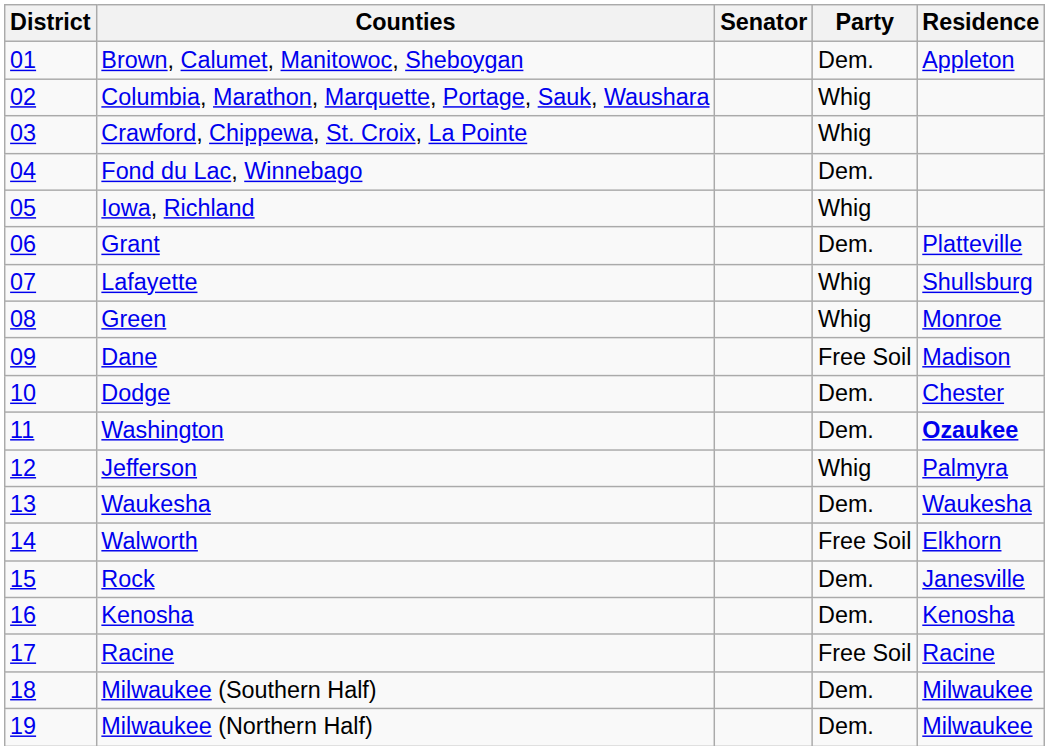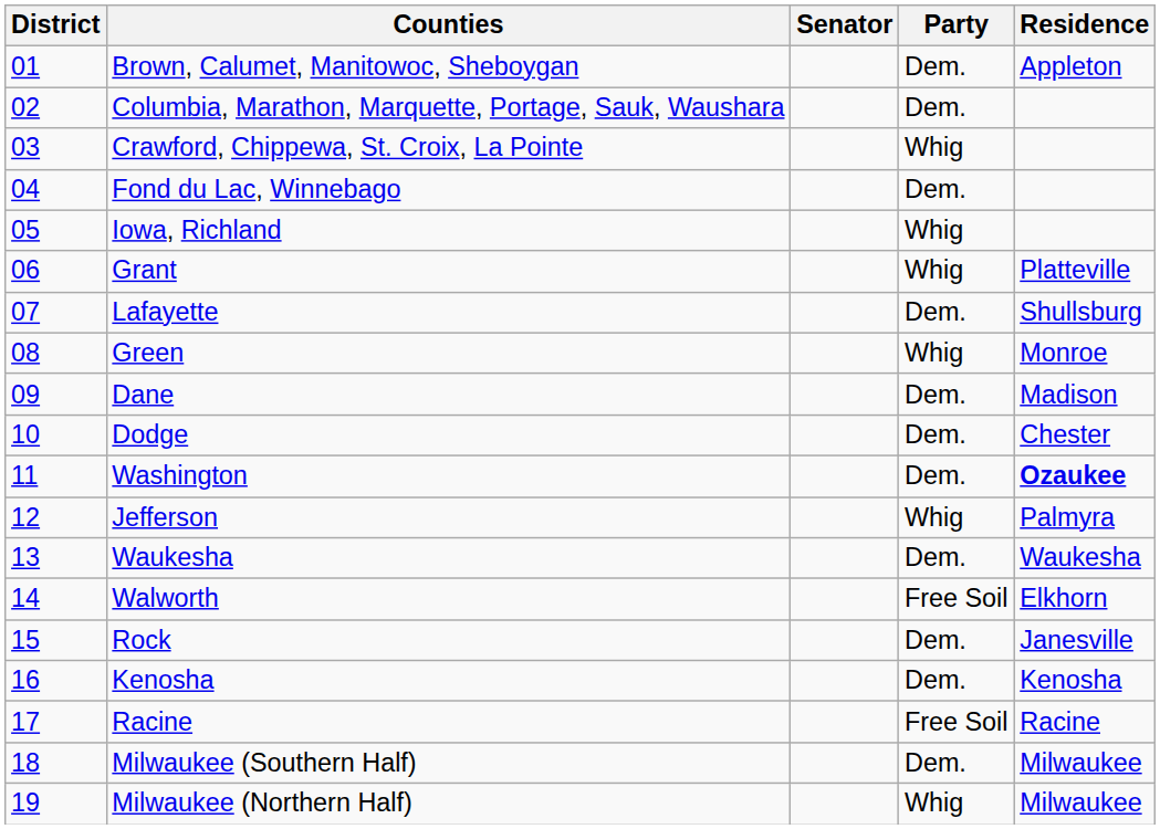Columbia, Marathon, Marquette, Portage, Sauk, Waushara | Party: Whig -> Dem.
Grant | Party: Dem. -> Whig
Lafayette | Party: Whig -> Dem.
Dane | Party: Free Soil -> Dem.
Milwaukee (Northern Half) | Party: Dem. -> Whig
